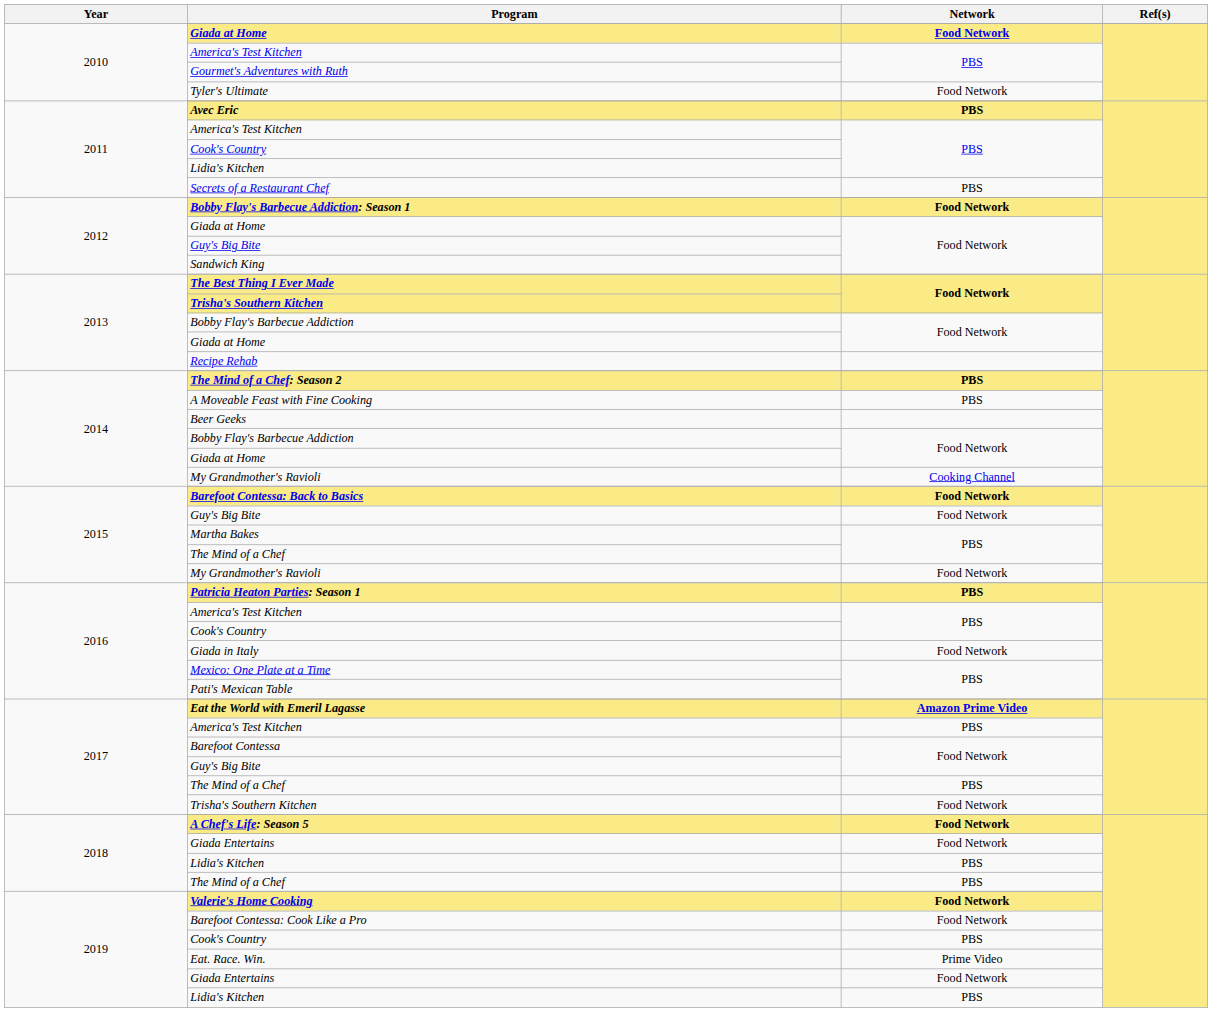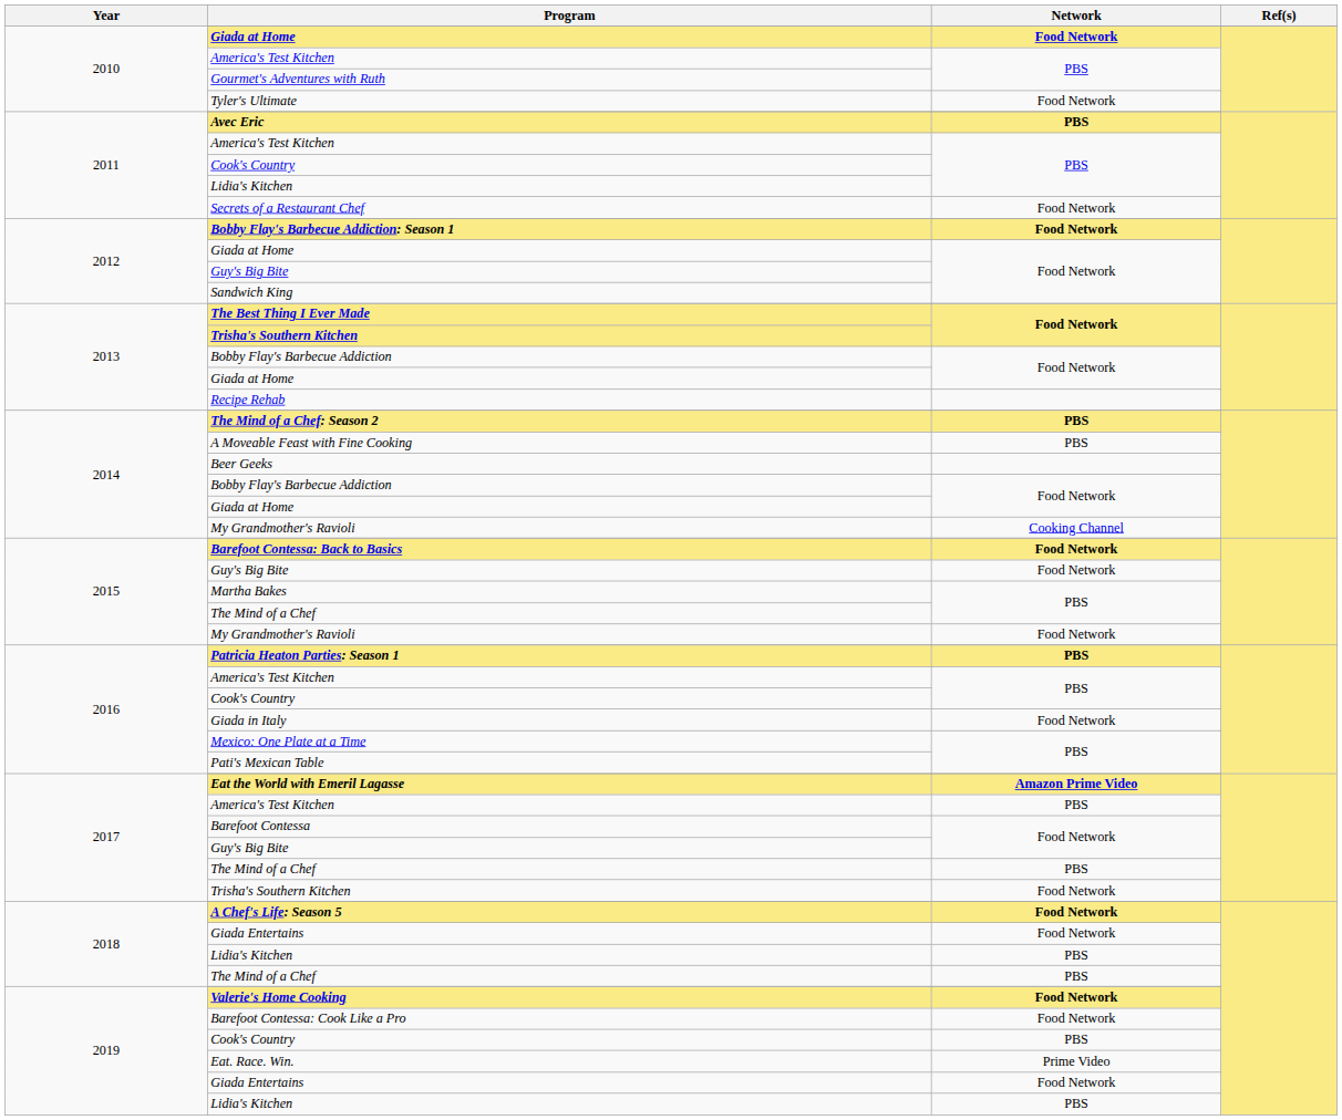Secrets of a Restaurant Chef | Network: PBS -> Food Network
